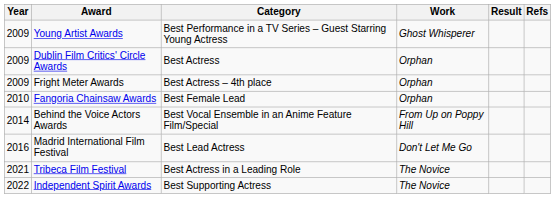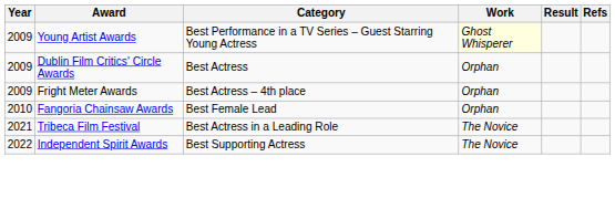Young Artist Awards | Work: no background -> lightyellow background
- row: 2014 | Behind the Voice Actors Awards | Best Vocal Ensemble in an Anime Feature Film/Special | From Up on Poppy Hill
- row: 2016 | Madrid International Film Festival | Best Lead Actress | Don't Let Me Go
